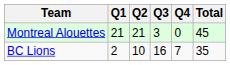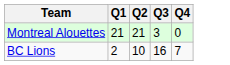- column: Total | 45 | 35
